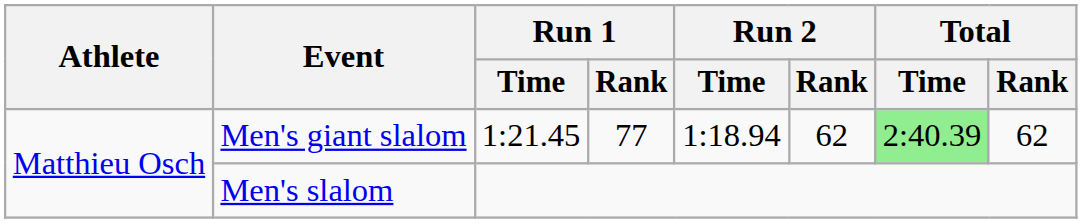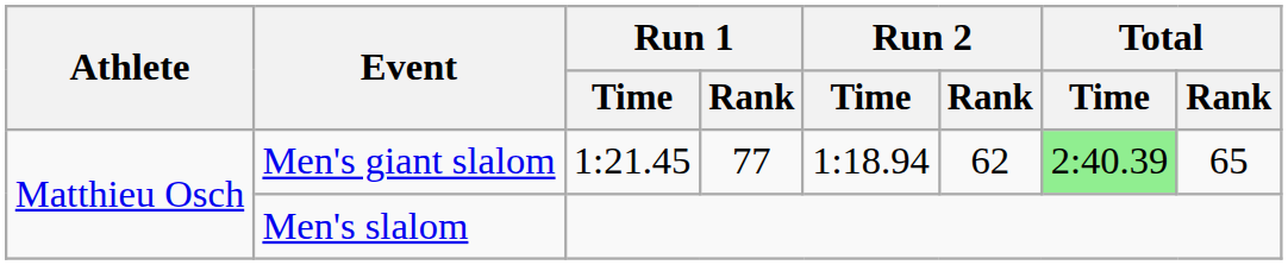Men's giant slalom | Total / Rank: 62 -> 65
